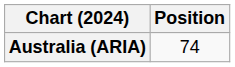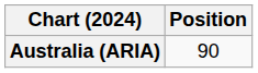Australia (ARIA) | Position: 74 -> 90
